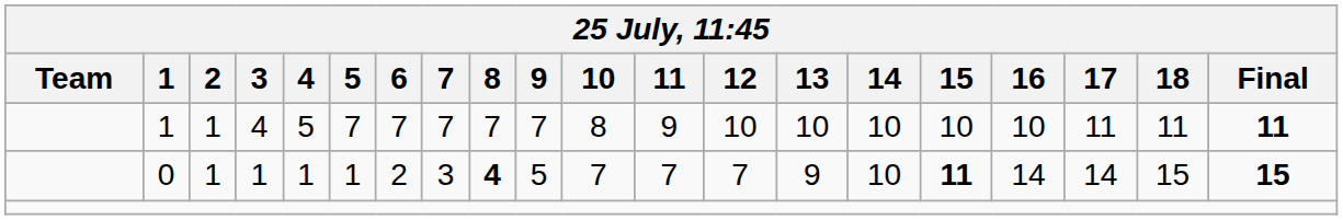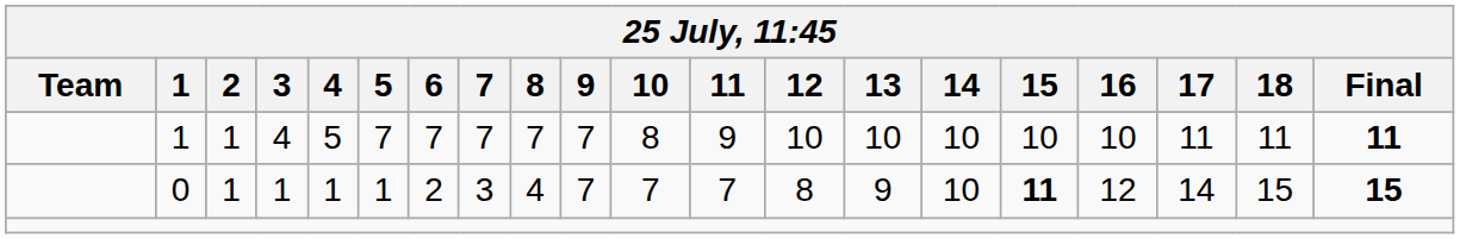0 | 8: bold -> normal
0 | 9: 5 -> 7
0 | 12: 7 -> 8
0 | 16: 14 -> 12
